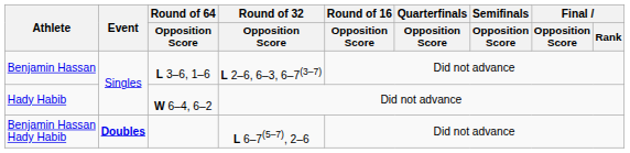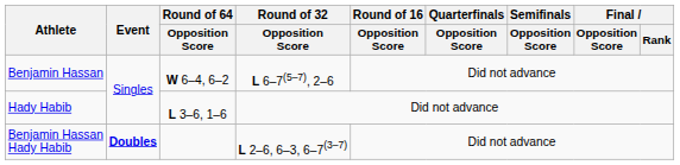Benjamin Hassan | Round of 64 / Opposition Score: L 3–6, 1–6 -> W 6–4, 6–2
Benjamin Hassan | Round of 32 / Opposition Score: L 2–6, 6–3, 6–7(3–7) -> L 6–7(5–7), 2–6
Hady Habib | Round of 64 / Opposition Score: W 6–4, 6–2 -> L 3–6, 1–6
Benjamin Hassan Hady Habib | Round of 32 / Opposition Score: L 6–7(5–7), 2–6 -> L 2–6, 6–3, 6–7(3–7)
